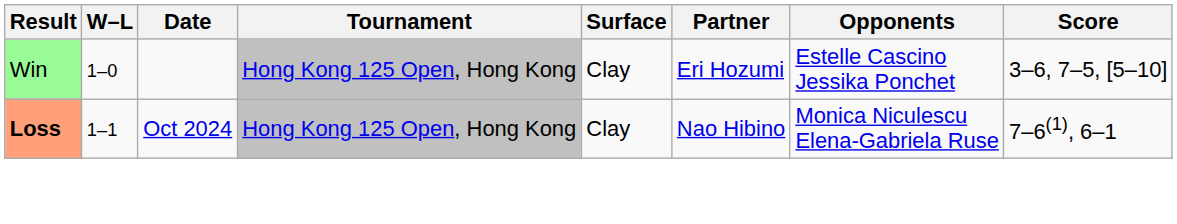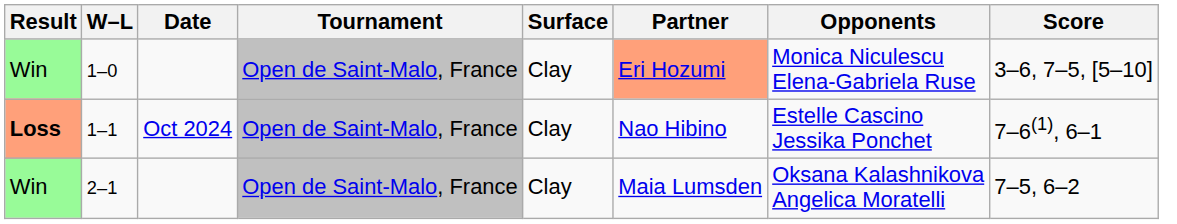1–0 | Tournament: Hong Kong 125 Open, Hong Kong -> Open de Saint-Malo, France
1–0 | Partner: no background -> lightsalmon background
1–0 | Opponents: Estelle Cascino Jessika Ponchet -> Monica Niculescu Elena-Gabriela Ruse
1–1 | Tournament: Hong Kong 125 Open, Hong Kong -> Open de Saint-Malo, France
1–1 | Opponents: Monica Niculescu Elena-Gabriela Ruse -> Estelle Cascino Jessika Ponchet
+ row: Win | 2–1 | Open de Saint-Malo, France | Clay | Maia Lumsden | Oksana Kalashnikova Angelica Moratelli | 7–5, 6–2
